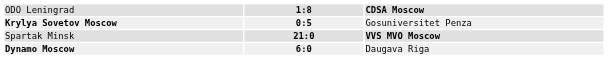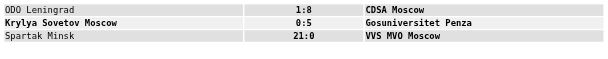Krylya Sovetov Moscow | column 3: normal -> bold
- row: Dynamo Moscow | 6:0 | Daugava Riga
